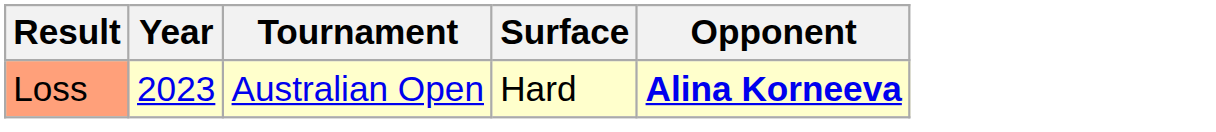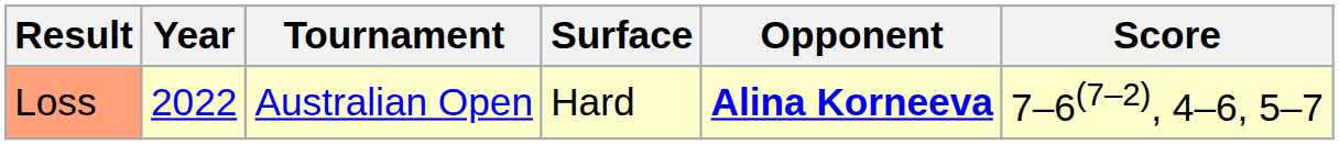+ column: Score | 7–6(7–2), 4–6, 5–7
Loss | Year: 2023 -> 2022
